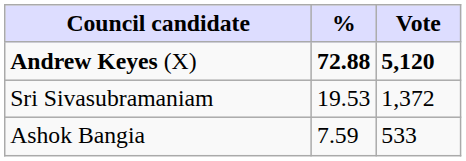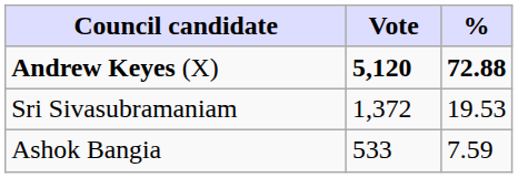columns swapped: Vote <-> %
